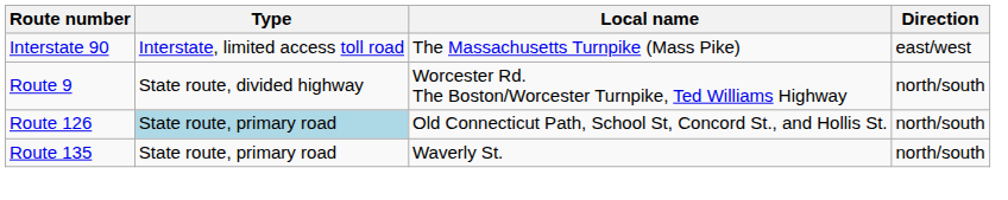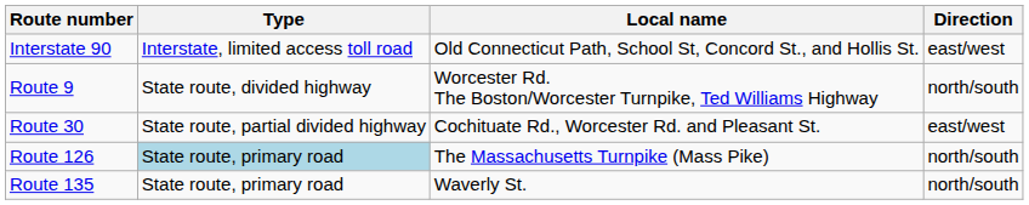Interstate 90 | Local name: The Massachusetts Turnpike (Mass Pike) -> Old Connecticut Path, School St, Concord St., and Hollis St.
+ row: Route 30 | State route, partial divided highway | Cochituate Rd., Worcester Rd. and Pleasant St. | east/west
Route 126 | Local name: Old Connecticut Path, School St, Concord St., and Hollis St. -> The Massachusetts Turnpike (Mass Pike)
